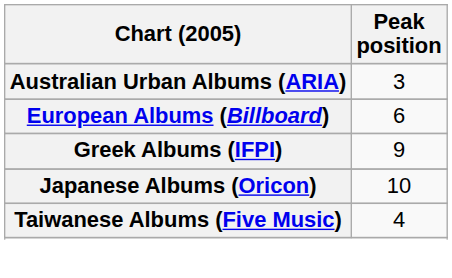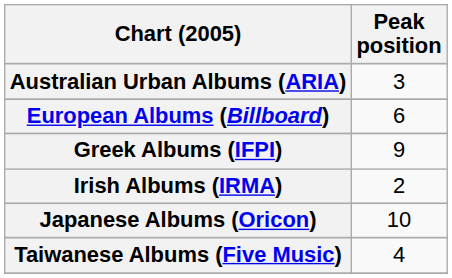+ row: Irish Albums (IRMA) | 2
